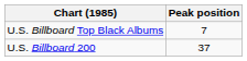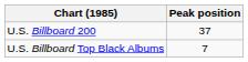rows swapped: U.S. Billboard 200 <-> U.S. Billboard Top Black Albums
